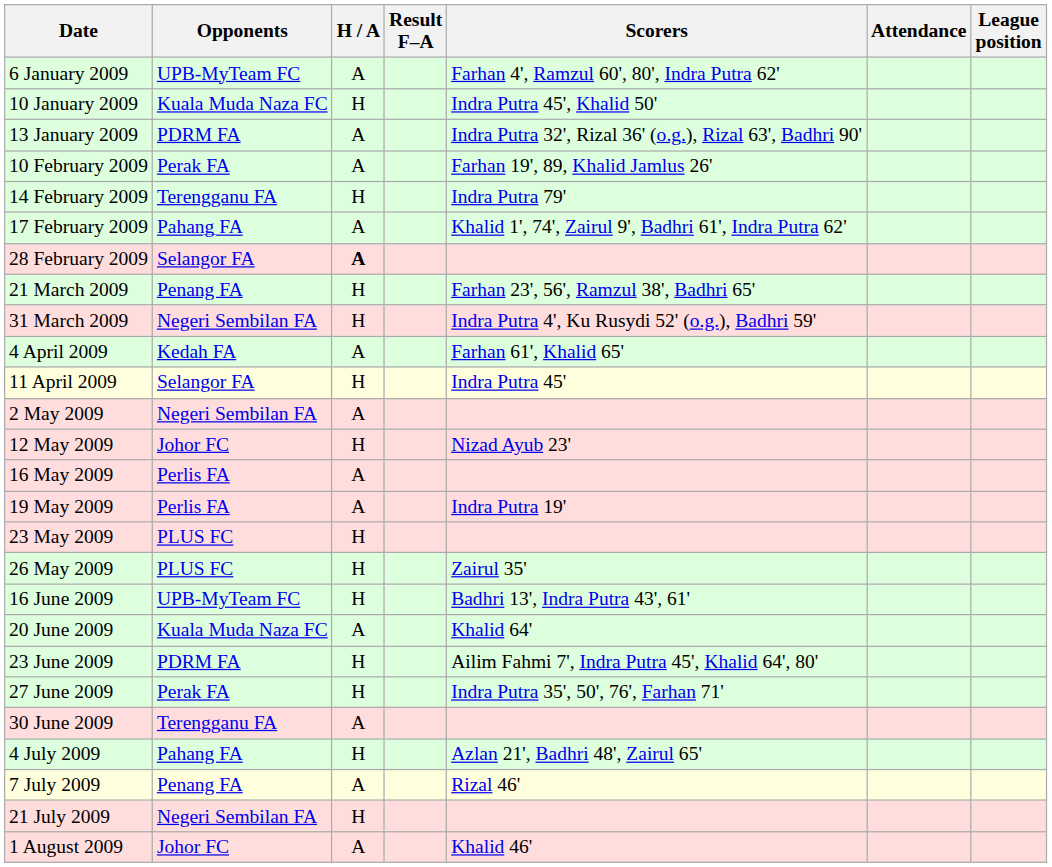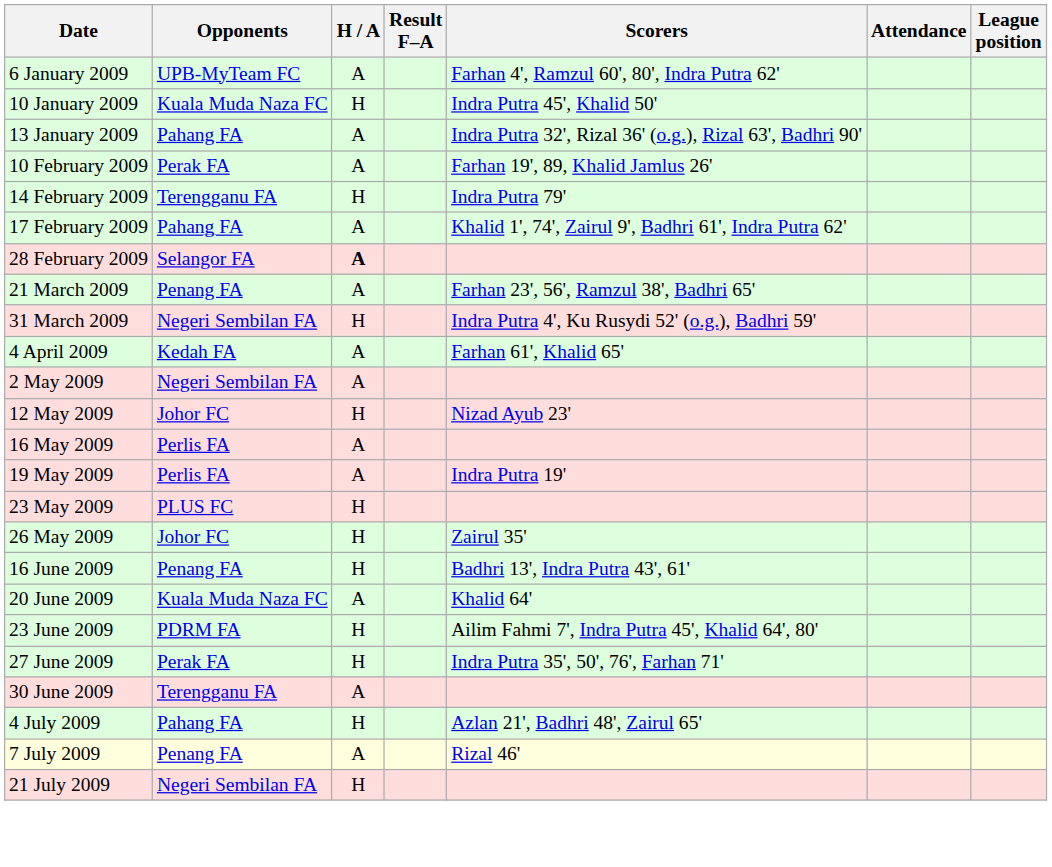13 January 2009 | Opponents: PDRM FA -> Pahang FA
21 March 2009 | H / A: H -> A
- row: 11 April 2009 | Selangor FA | H | Indra Putra 45'
26 May 2009 | Opponents: PLUS FC -> Johor FC
16 June 2009 | Opponents: UPB-MyTeam FC -> Penang FA
- row: 1 August 2009 | Johor FC | A | Khalid 46'
